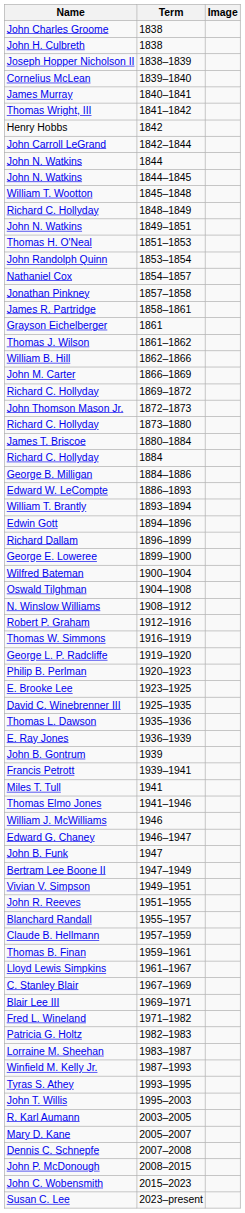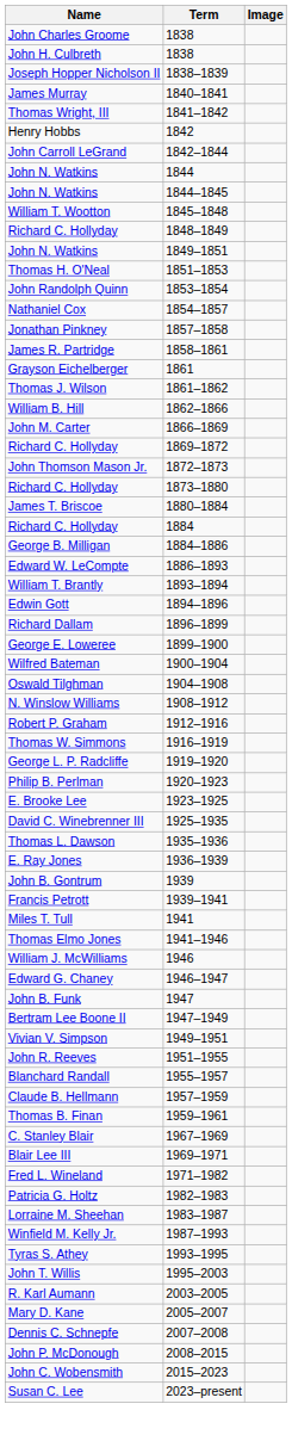- row: Cornelius McLean | 1839–1840
- row: Lloyd Lewis Simpkins | 1961–1967
